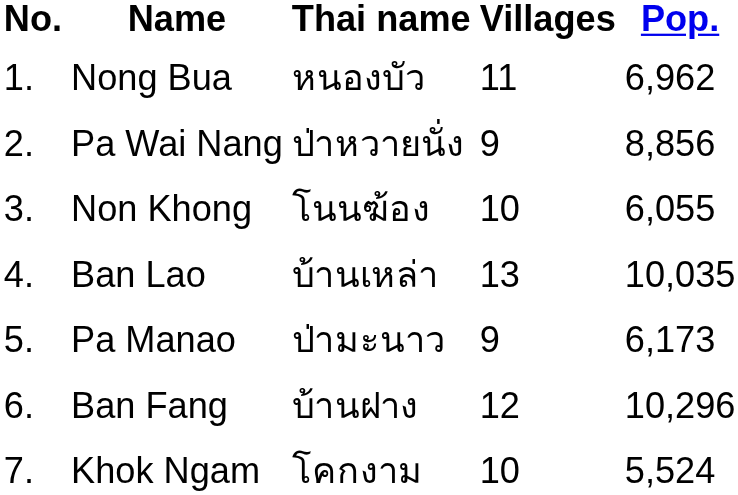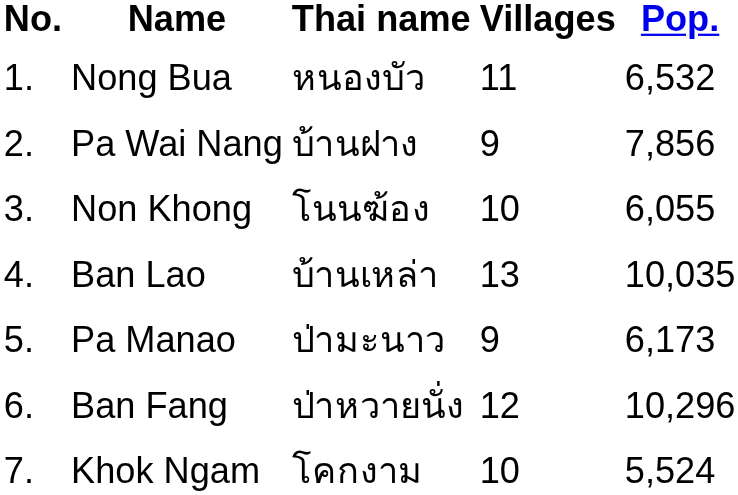Nong Bua | Pop.: 6,962 -> 6,532
Pa Wai Nang | Thai name: ป่าหวายนั่ง -> บ้านฝาง
Pa Wai Nang | Pop.: 8,856 -> 7,856
Ban Fang | Thai name: บ้านฝาง -> ป่าหวายนั่ง
